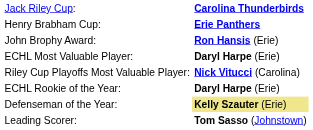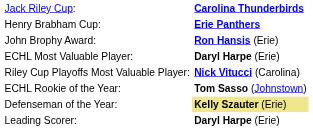ECHL Rookie of the Year: | column 2: Daryl Harpe (Erie) -> Tom Sasso (Johnstown)
Leading Scorer: | column 2: Tom Sasso (Johnstown) -> Daryl Harpe (Erie)
